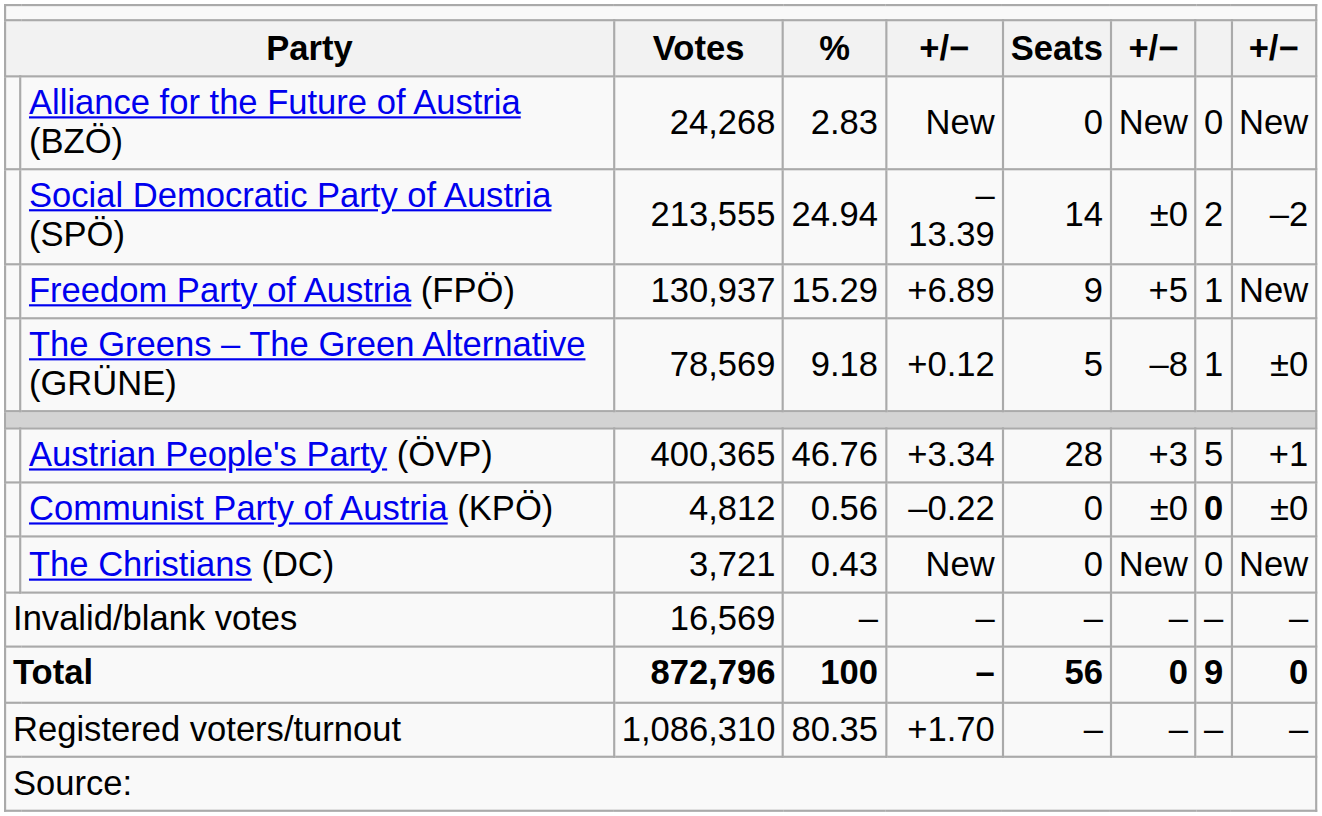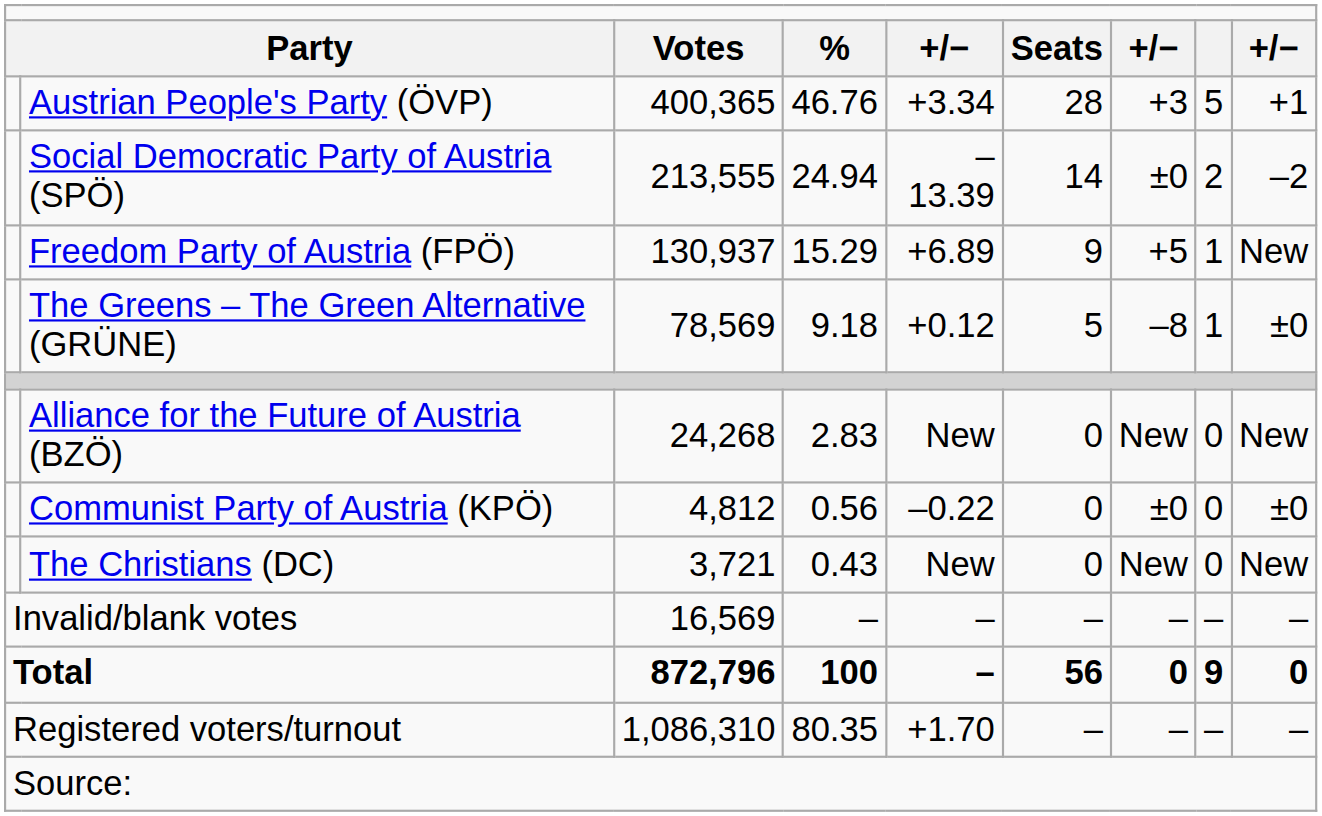rows swapped: Austrian People's Party (ÖVP) <-> Alliance for the Future of Austria (BZÖ)
Communist Party of Austria (KPÖ) | column 8: bold -> normal
